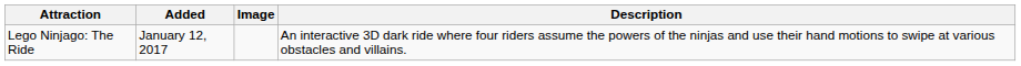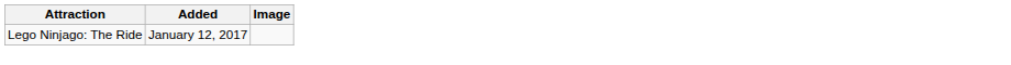- column: Description | An interactive 3D dark ride where four riders assume the powers of the ninjas and use their hand motions to swipe at various obstacles and villains.
